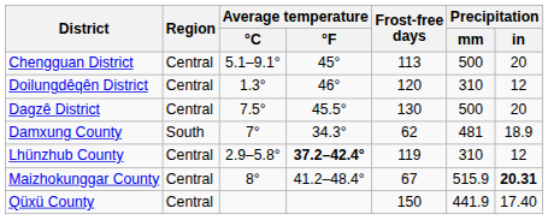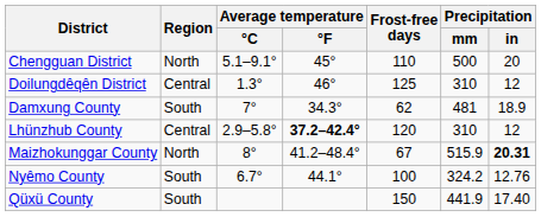Chengguan District | Region: Central -> North
Chengguan District | Frost-free days: 113 -> 110
Doilungdêqên District | Frost-free days: 120 -> 125
- row: Dagzê District | Central | 7.5° | 45.5° | 130 | 500 | 20
Lhünzhub County | Frost-free days: 119 -> 120
Maizhokunggar County | Region: Central -> North
+ row: Nyêmo County | South | 6.7° | 44.1° | 100 | 324.2 | 12.76
Qüxü County | Region: Central -> South
